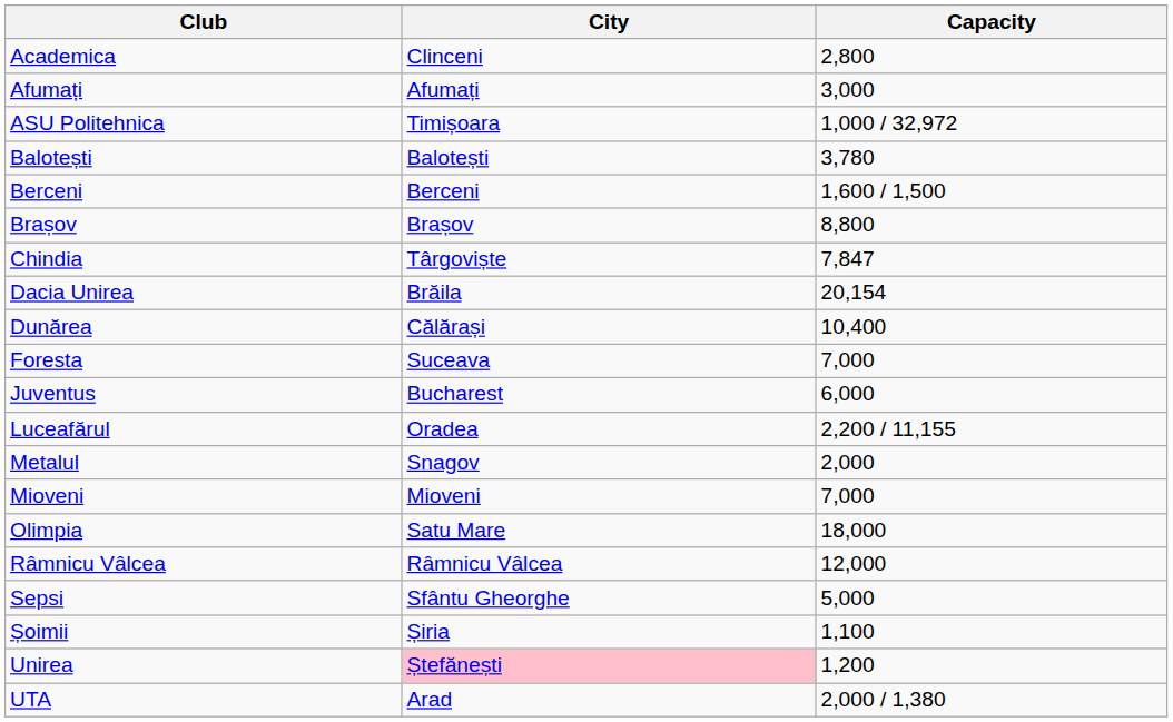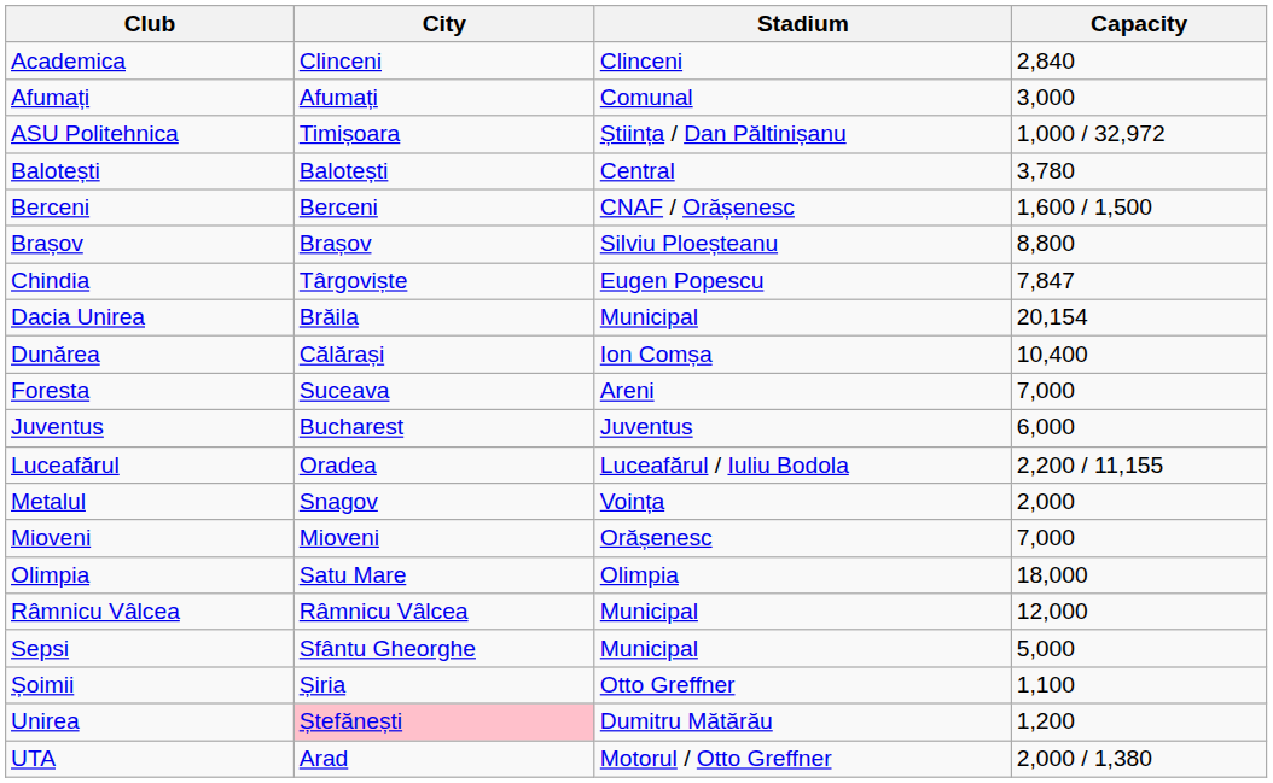+ column: Stadium | Clinceni | Comunal | Știința / Dan Păltinișanu | Central | CNAF / Orășenesc | Silviu Ploeșteanu | Eugen Popescu | Municipal | Ion Comșa | Areni | Juventus | Luceafărul / Iuliu Bodola | Voința | Orășenesc | Olimpia | Municipal | Municipal | Otto Greffner | Dumitru Mătărău | Motorul / Otto Greffner
Academica | Capacity: 2,800 -> 2,840
